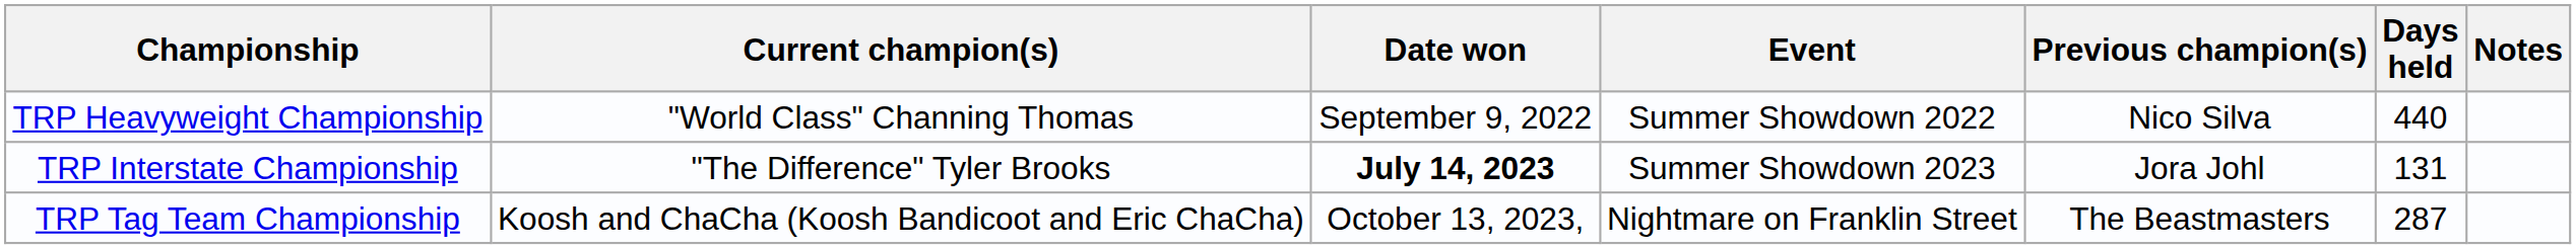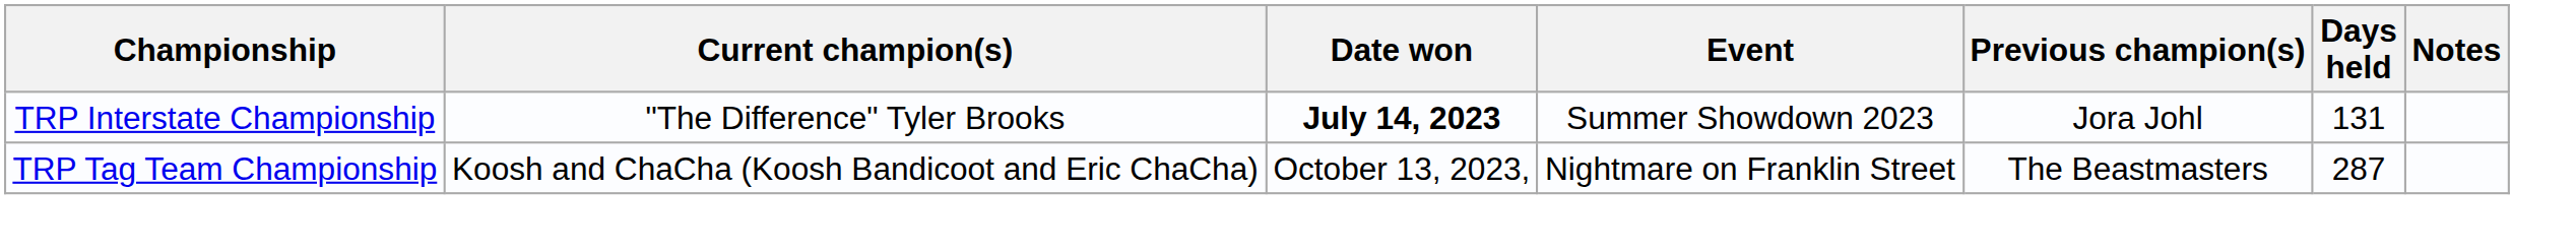- row: TRP Heavyweight Championship | "World Class" Channing Thomas | September 9, 2022 | Summer Showdown 2022 | Nico Silva | 440
